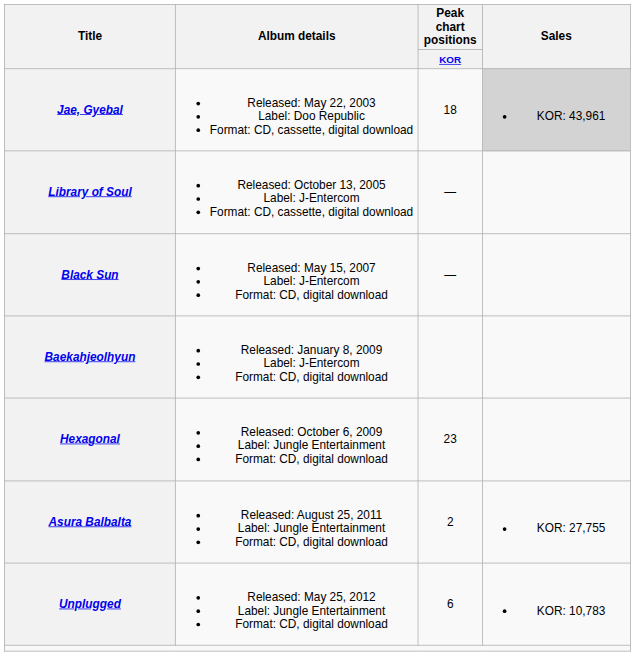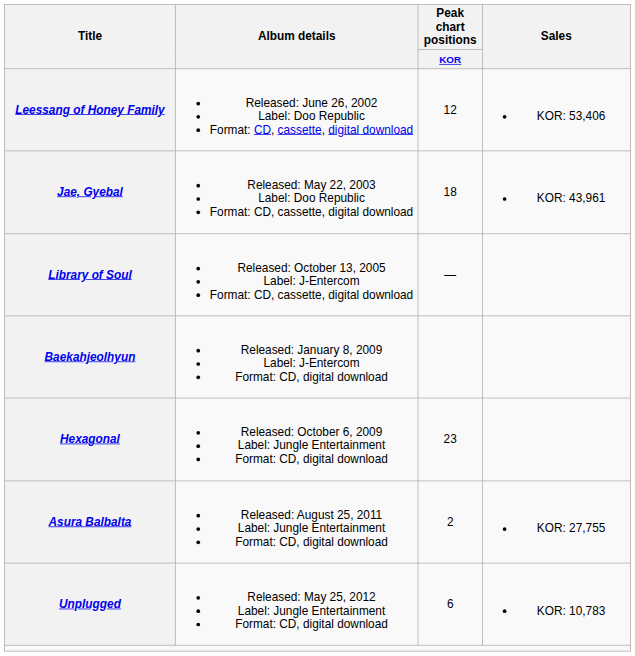+ row: Leessang of Honey Family | Released: June 26, 2002 Label: Doo Republic Format: CD, cassette, digital download | 12 | KOR: 53,406
Jae, Gyebal | Sales: lightgrey background -> no background
- row: Black Sun | Released: May 15, 2007 Label: J-Entercom Format: CD, digital download | —
